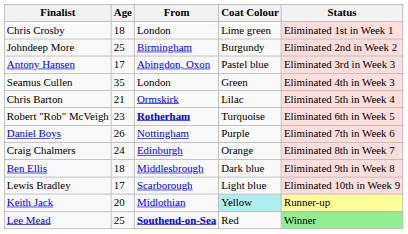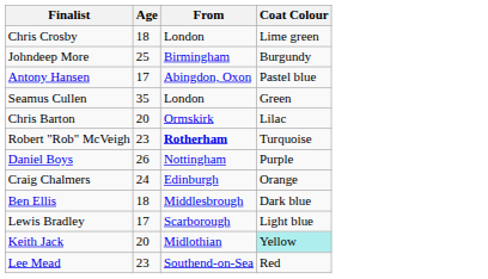- column: Status | Eliminated 1st in Week 1 | Eliminated 2nd in Week 2 | Eliminated 3rd in Week 3 | Eliminated 4th in Week 3 | Eliminated 5th in Week 4 | Eliminated 6th in Week 5 | Eliminated 7th in Week 6 | Eliminated 8th in Week 7 | Eliminated 9th in Week 8 | Eliminated 10th in Week 9 | Runner-up | Winner
Chris Barton | Age: 21 -> 20
Lee Mead | Age: 25 -> 23
Lee Mead | From: bold -> normal
